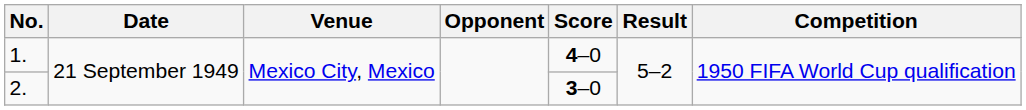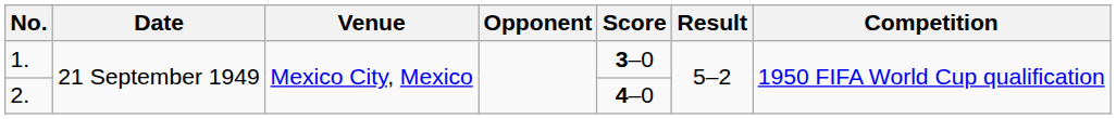1. | Score: 4–0 -> 3–0
2. | Score: 3–0 -> 4–0
